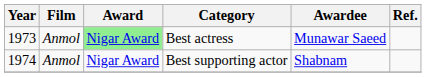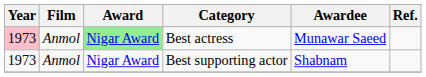Best actress | Year: no background -> pink background
Best supporting actor | Year: 1974 -> 1973
